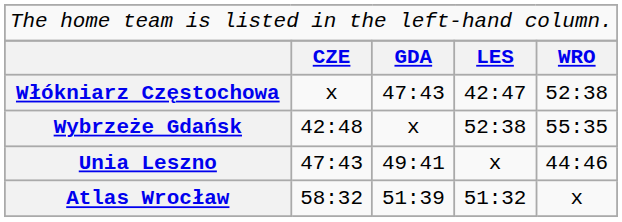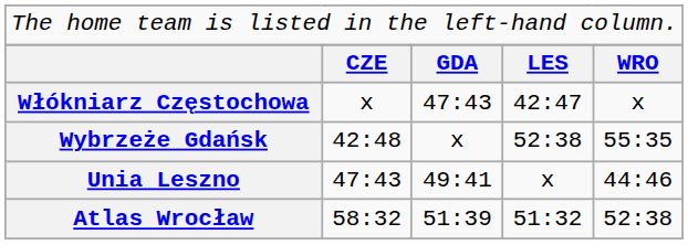Włókniarz Częstochowa | column 5: 52:38 -> x
Atlas Wrocław | column 5: x -> 52:38
